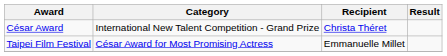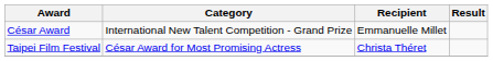César Award | Recipient: Christa Théret -> Emmanuelle Millet
Taipei Film Festival | Recipient: Emmanuelle Millet -> Christa Théret
